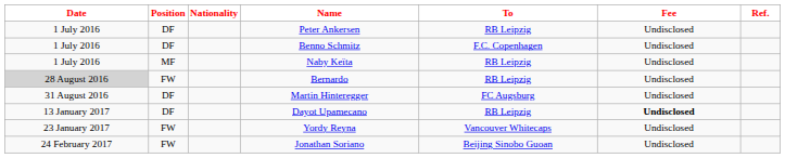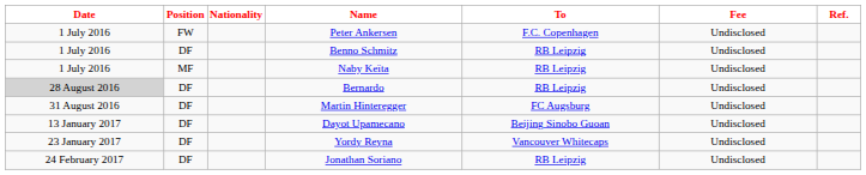Peter Ankersen | Position: DF -> FW
Peter Ankersen | To: RB Leipzig -> F.C. Copenhagen
Benno Schmitz | To: F.C. Copenhagen -> RB Leipzig
Bernardo | Position: FW -> DF
Dayot Upamecano | To: RB Leipzig -> Beijing Sinobo Guoan
Dayot Upamecano | Fee: bold -> normal
Yordy Reyna | Position: FW -> DF
Jonathan Soriano | Position: FW -> DF
Jonathan Soriano | To: Beijing Sinobo Guoan -> RB Leipzig
